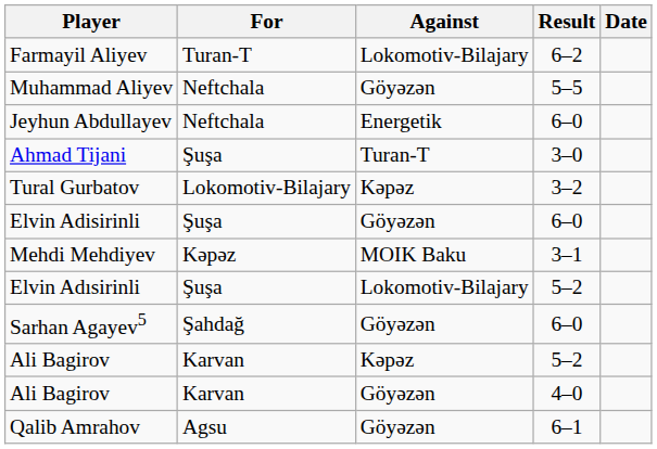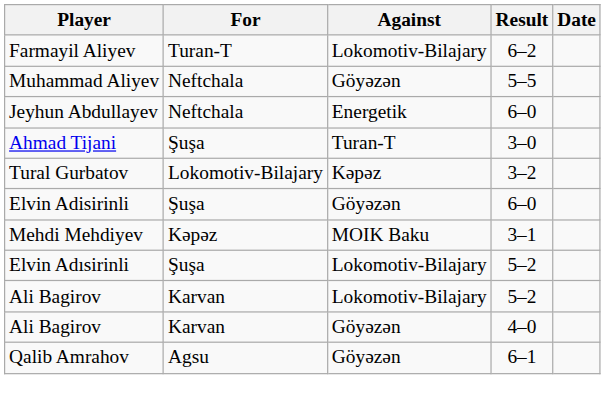- row: Sarhan Agayev5 | Şahdağ | Göyəzən | 6–0
Ali Bagirov / 5–2 | Against: Kəpəz -> Lokomotiv-Bilajary
